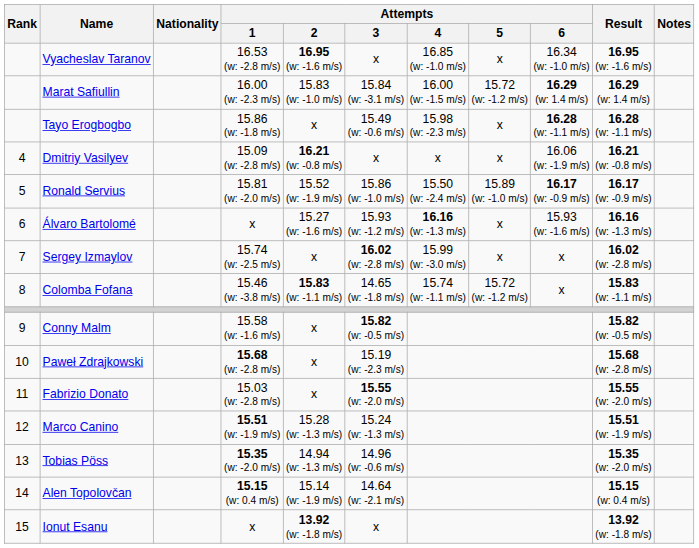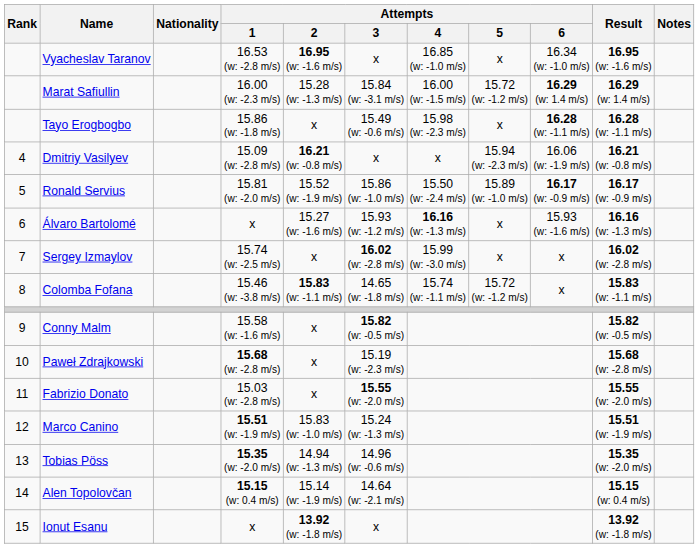Marat Safiullin | Attempts / 2: 15.83 (w: -1.0 m/s) -> 15.28 (w: -1.3 m/s)
Dmitriy Vasilyev | Attempts / 5: x -> 15.94 (w: -2.3 m/s)
Marco Canino | Attempts / 2: 15.28 (w: -1.3 m/s) -> 15.83 (w: -1.0 m/s)
